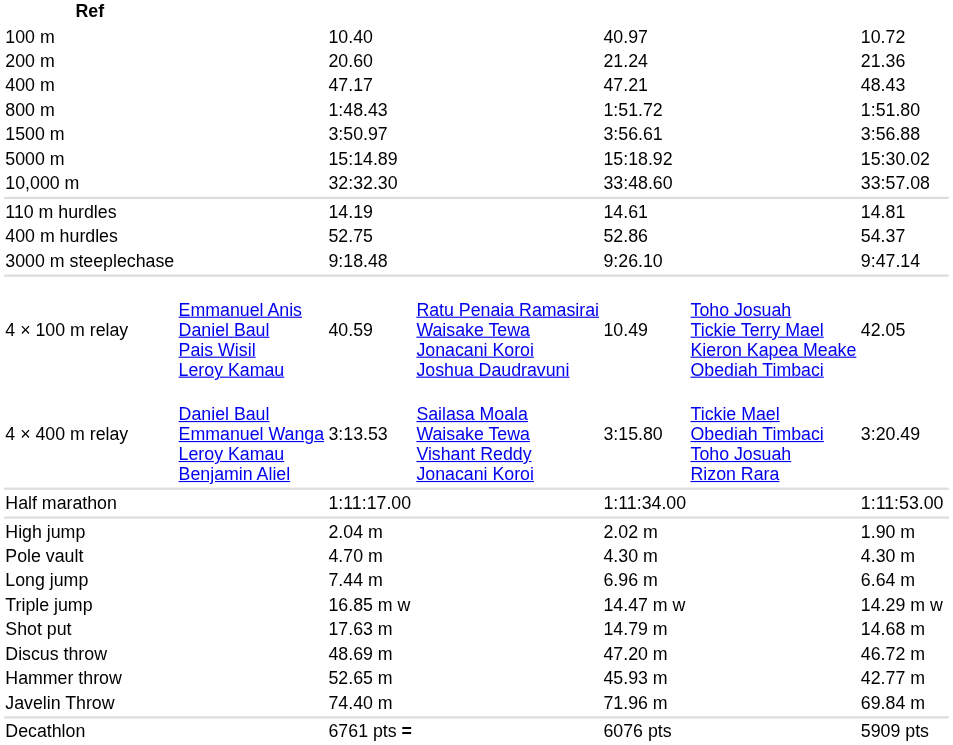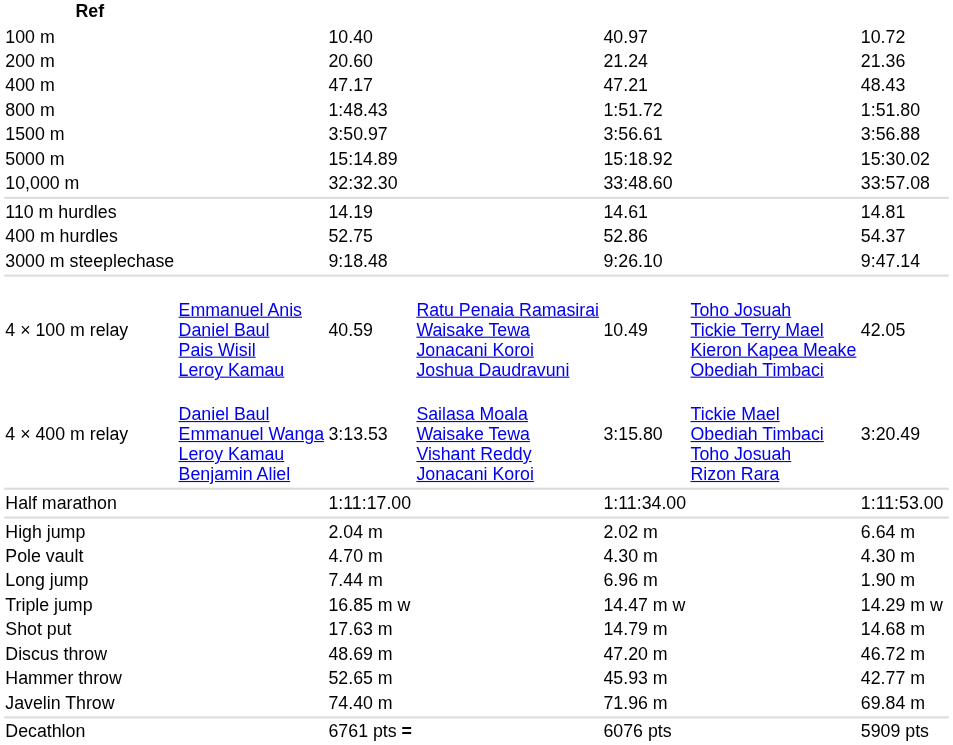High jump | column 7: 1.90 m -> 6.64 m
Long jump | column 7: 6.64 m -> 1.90 m
